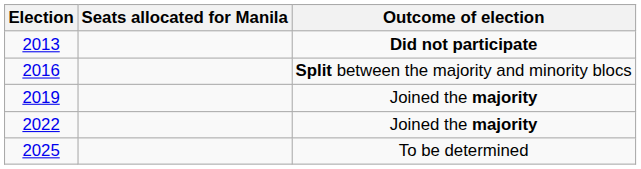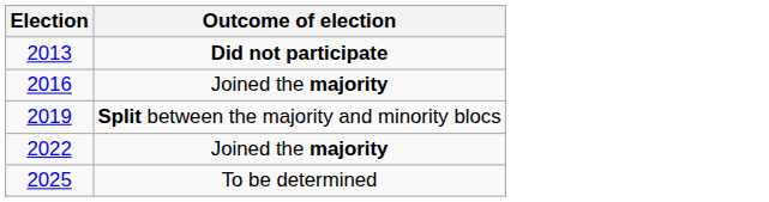- column: Seats allocated for Manila
2016 | Outcome of election: Split between the majority and minority blocs -> Joined the majority
2019 | Outcome of election: Joined the majority -> Split between the majority and minority blocs
